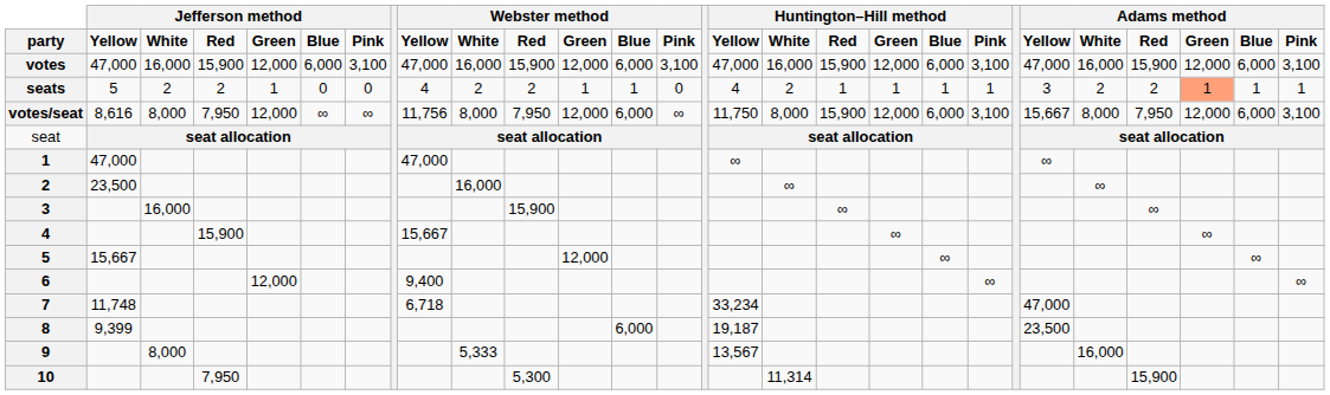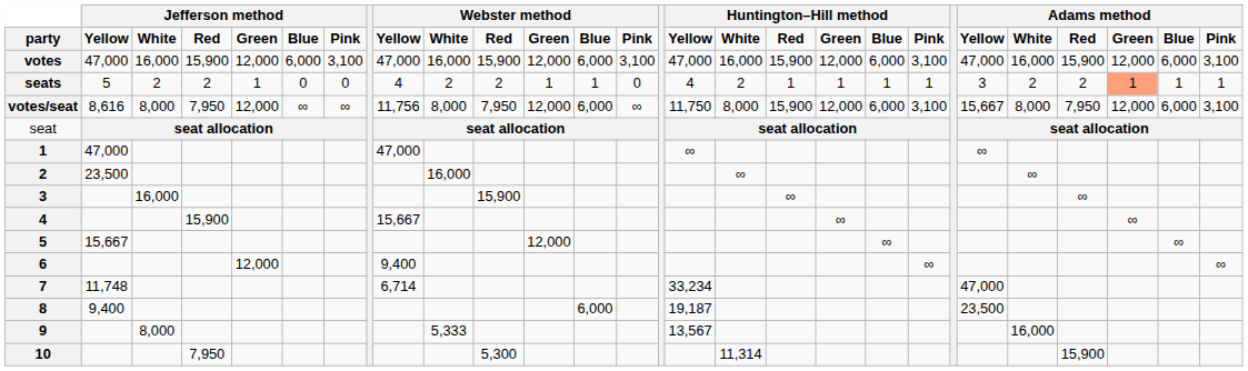7 | column 9: 6,718 -> 6,714
8 | column 2: 9,399 -> 9,400
